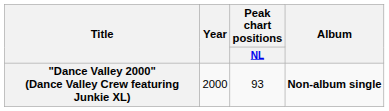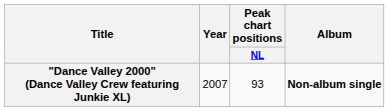"Dance Valley 2000" (Dance Valley Crew featuring Junkie XL) | Year: 2000 -> 2007
